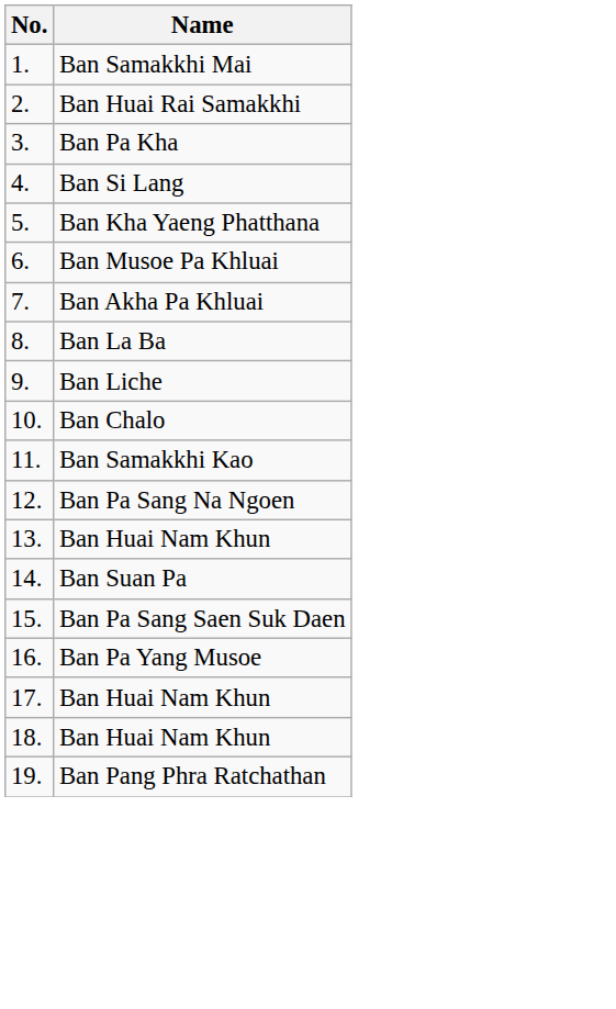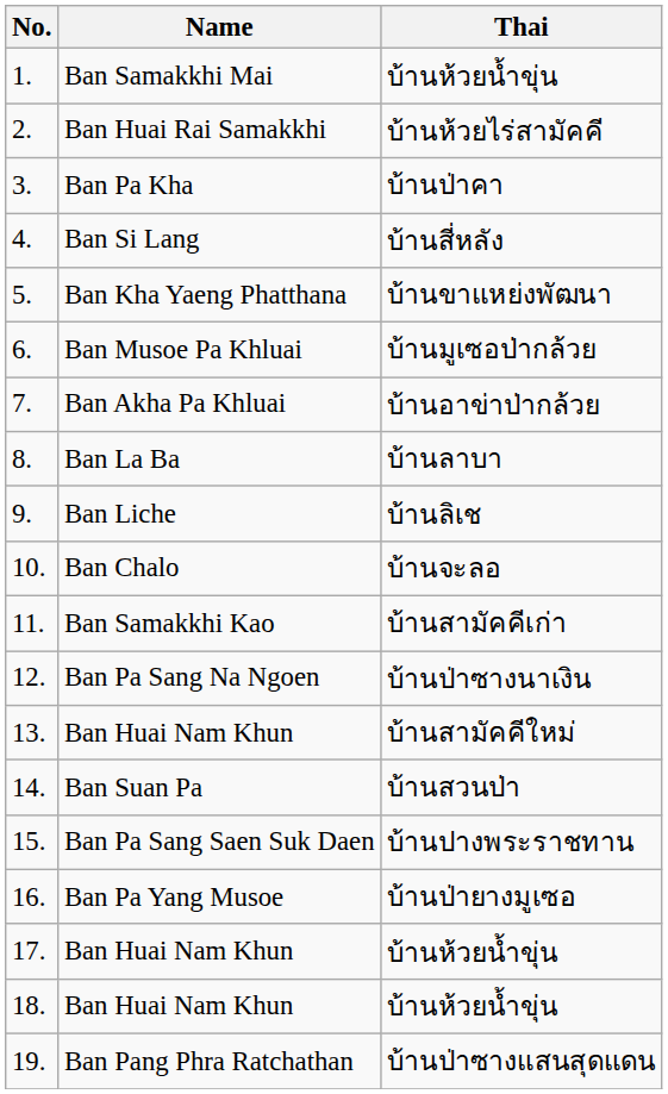+ column: Thai | บ้านห้วยน้ำขุ่น | บ้านห้วยไร่สามัคคี | บ้านป่าคา | บ้านสี่หลัง | บ้านขาแหย่งพัฒนา | บ้านมูเซอป่ากล้วย | บ้านอาข่าป่ากล้วย | บ้านลาบา | บ้านลิเช | บ้านจะลอ | บ้านสามัคคีเก่า | บ้านป่าซางนาเงิน | บ้านสามัคคีใหม่ | บ้านสวนป่า | บ้านปางพระราชทาน | บ้านป่ายางมูเซอ | บ้านห้วยน้ำขุ่น | บ้านห้วยน้ำขุ่น | บ้านป่าซางแสนสุดแดน
